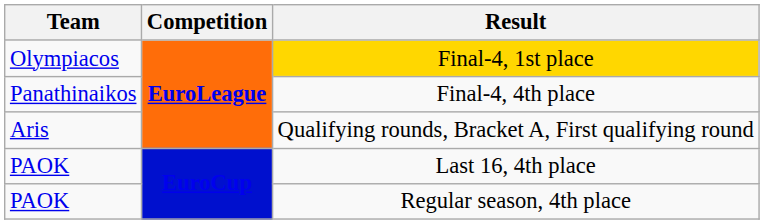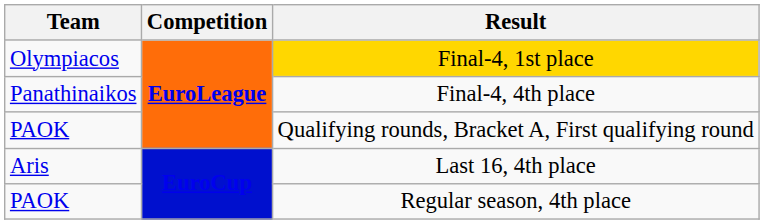Qualifying rounds, Bracket A, First qualifying round | Team: Aris -> PAOK
Last 16, 4th place | Team: PAOK -> Aris
